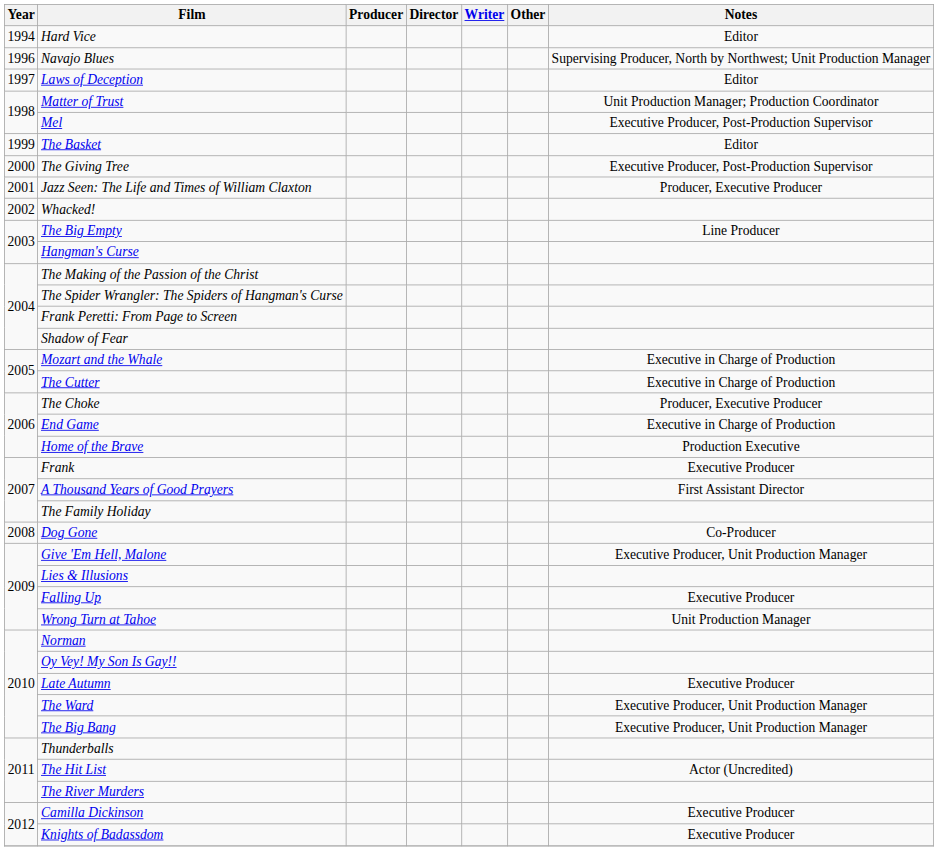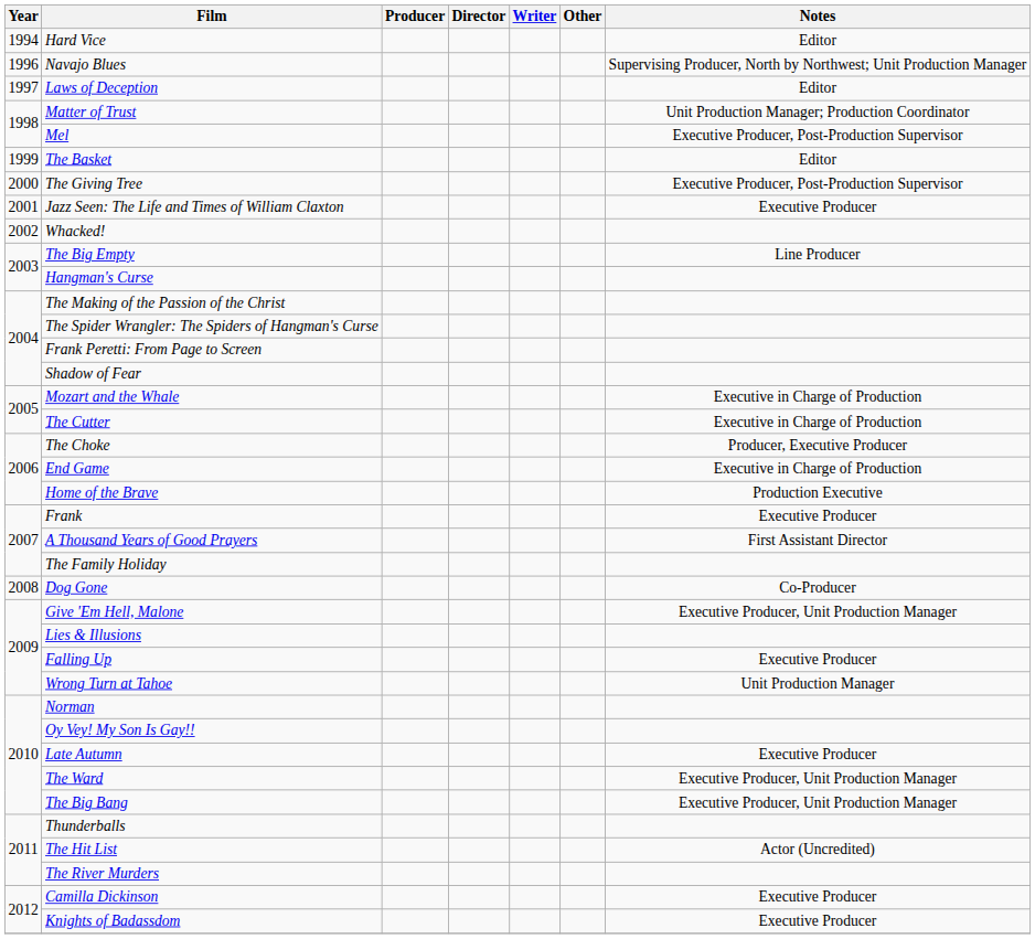Jazz Seen: The Life and Times of William Claxton | Notes: Producer, Executive Producer -> Executive Producer
